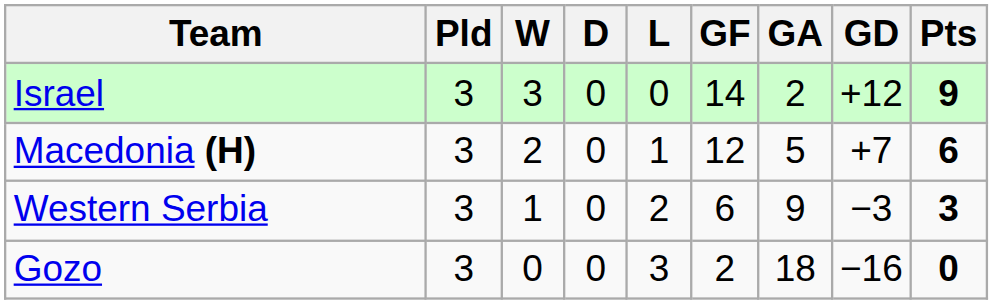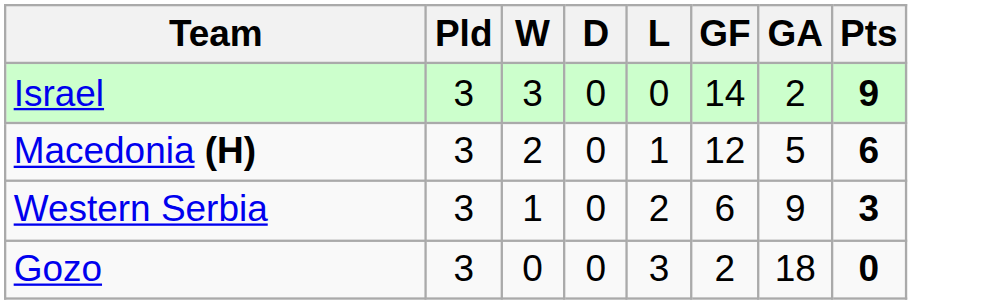- column: GD | +12 | +7 | −3 | −16
